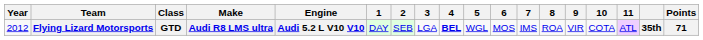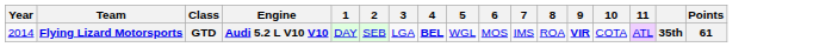- column: Make | Audi R8 LMS ultra
Flying Lizard Motorsports | Year: 2012 -> 2014
Flying Lizard Motorsports | 9: normal -> bold
Flying Lizard Motorsports | Points: 71 -> 61
